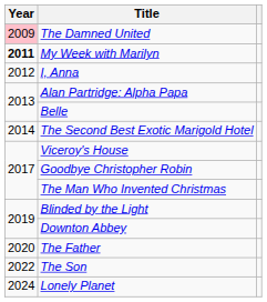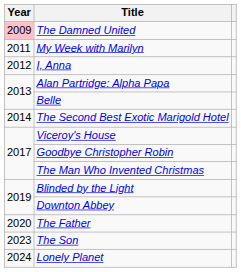My Week with Marilyn | Year: bold -> normal
The Son | Year: 2022 -> 2023
